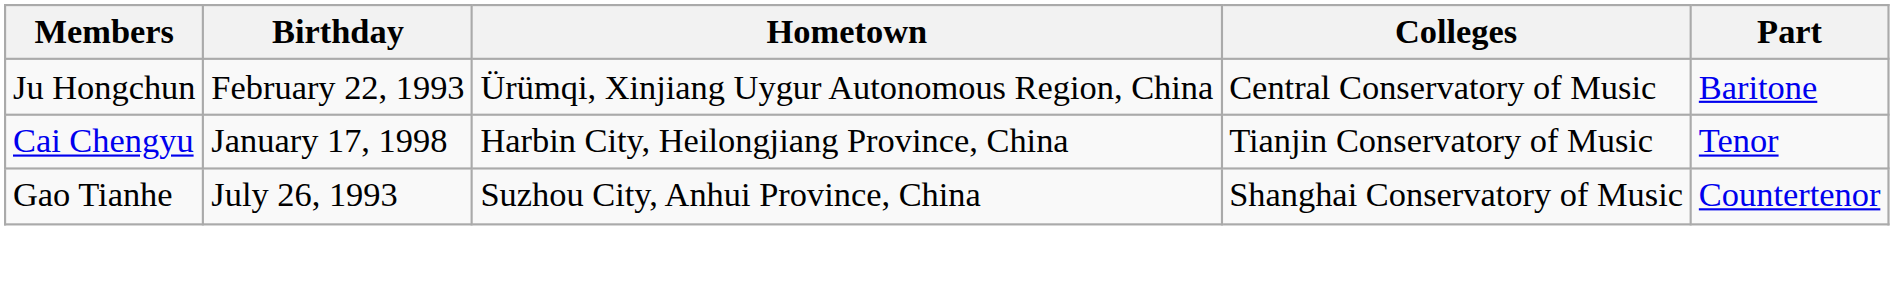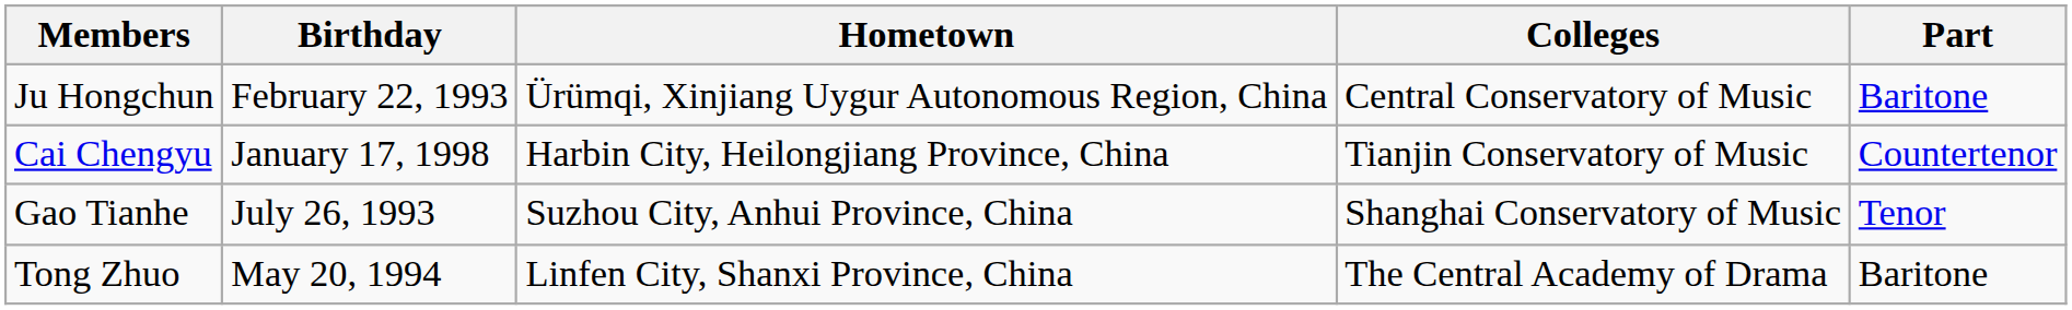Cai Chengyu | Part: Tenor -> Countertenor
Gao Tianhe | Part: Countertenor -> Tenor
+ row: Tong Zhuo | May 20, 1994 | Linfen City, Shanxi Province, China | The Central Academy of Drama | Baritone
